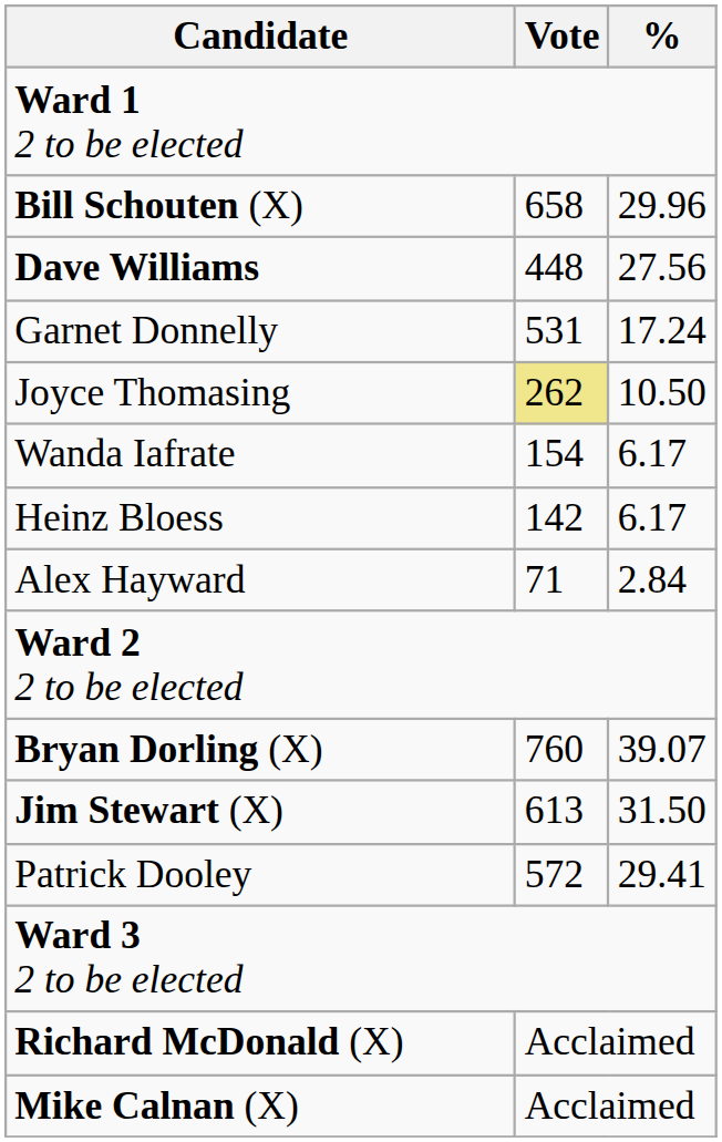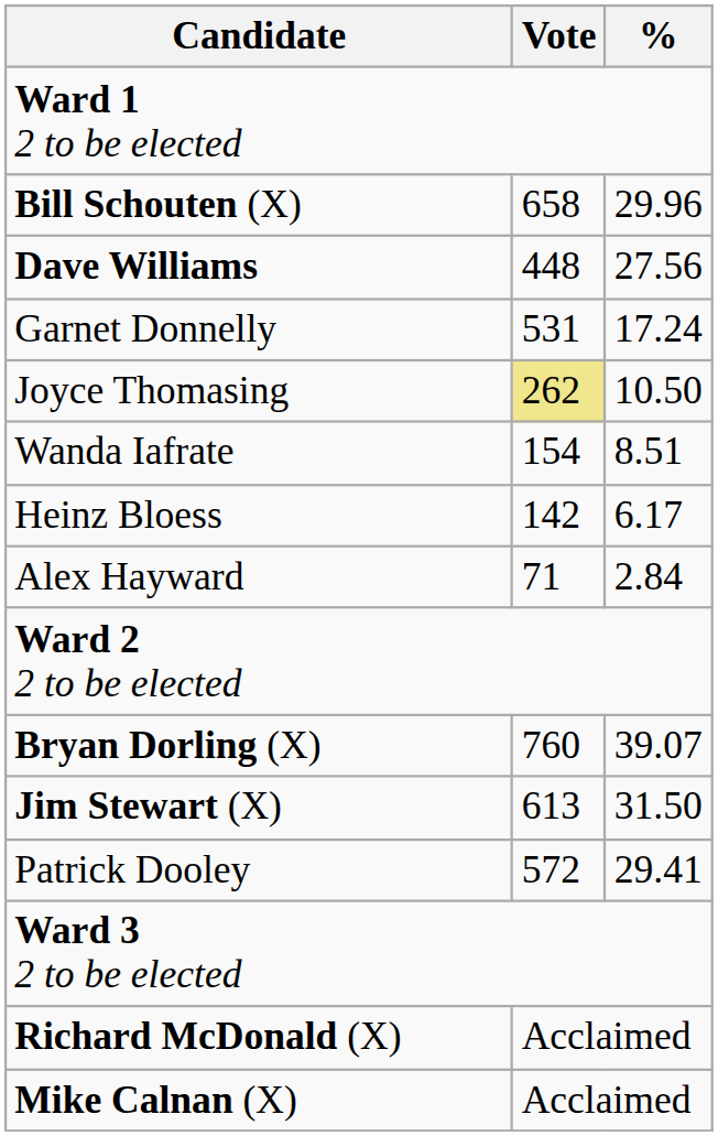Wanda Iafrate | %: 6.17 -> 8.51
